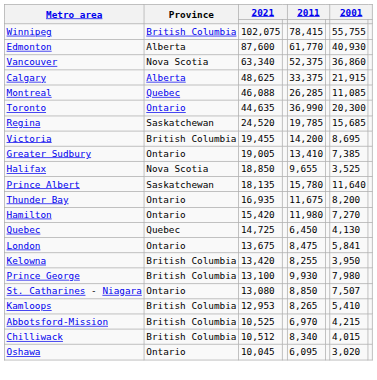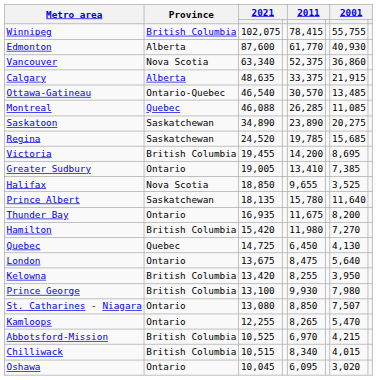Calgary | column 3: 48,625 -> 48,635
+ row: Ottawa-Gatineau | Ontario-Quebec | 46,540 | 30,570 | 13,485
- row: Toronto | Ontario | 44,635 | 36,990 | 20,300
+ row: Saskatoon | Saskatchewan | 34,890 | 23,890 | 20,275
Hamilton | Province: Ontario -> British Columbia
London | column 7: 5,841 -> 5,640
Kamloops | Province: British Columbia -> Ontario
Kamloops | column 3: 12,953 -> 12,255
Kamloops | column 7: 5,410 -> 5,470
Chilliwack | column 3: 10,512 -> 10,515
